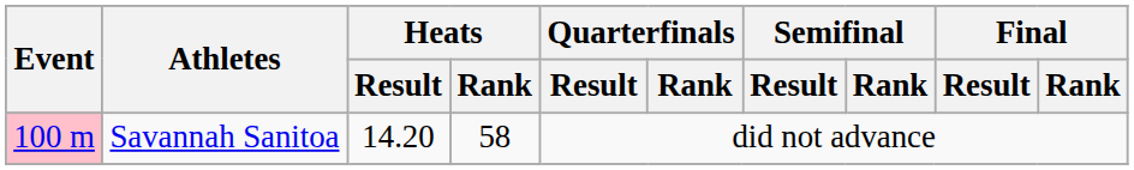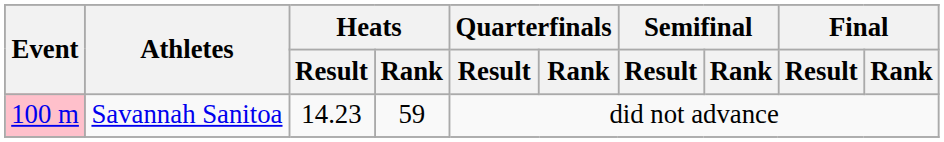Savannah Sanitoa | Heats / Result: 14.20 -> 14.23
Savannah Sanitoa | Heats / Rank: 58 -> 59
